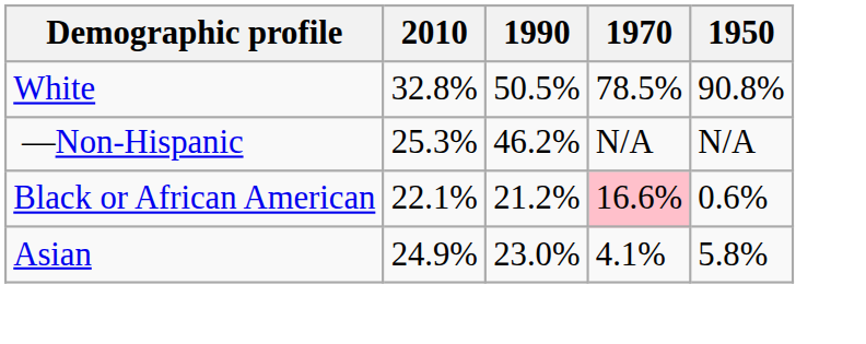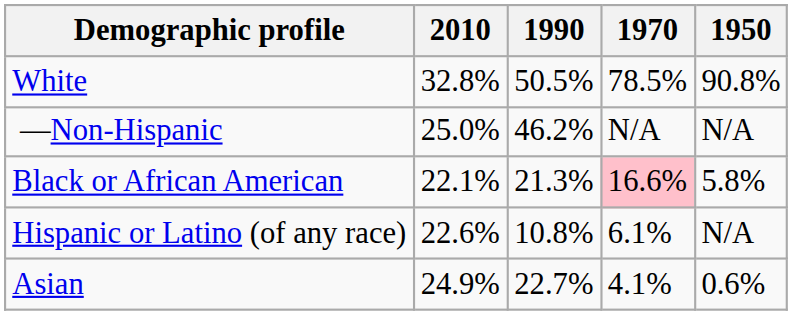—Non-Hispanic | 2010: 25.3% -> 25.0%
Black or African American | 1990: 21.2% -> 21.3%
Black or African American | 1950: 0.6% -> 5.8%
+ row: Hispanic or Latino (of any race) | 22.6% | 10.8% | 6.1% | N/A
Asian | 1990: 23.0% -> 22.7%
Asian | 1950: 5.8% -> 0.6%
